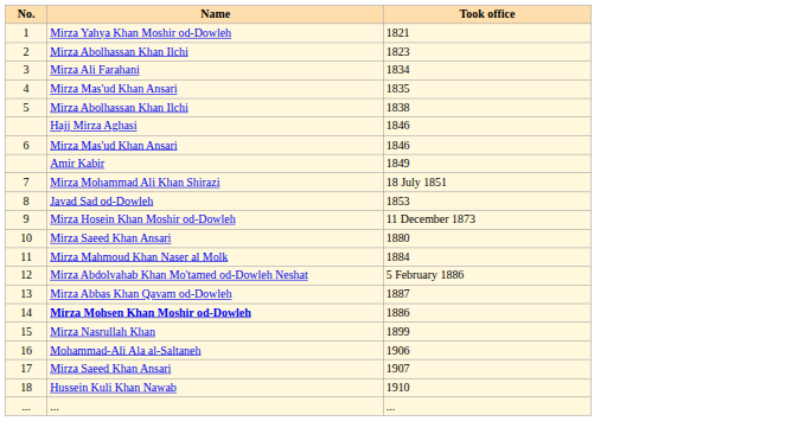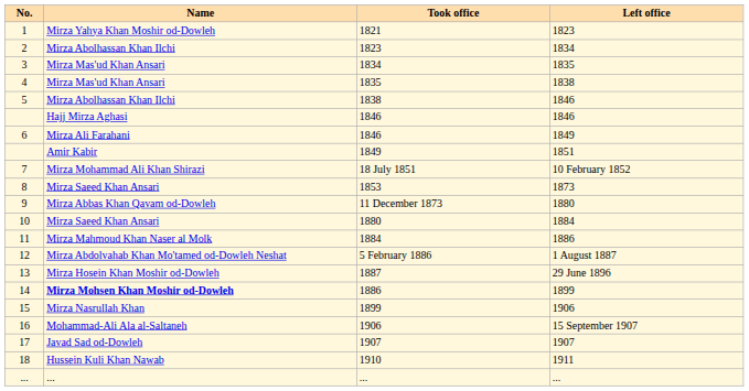+ column: Left office | 1823 | 1834 | 1835 | 1838 | 1846 | 1846 | 1849 | 1851 | 10 February 1852 | 1873 | 1880 | 1884 | 1886 | 1 August 1887 | 29 June 1896 | 1899 | 1906 | 15 September 1907 | 1907 | 1911 | ...
3 | Name: Mirza Ali Farahani -> Mirza Mas'ud Khan Ansari
6 | Name: Mirza Mas'ud Khan Ansari -> Mirza Ali Farahani
8 | Name: Javad Sad od-Dowleh -> Mirza Saeed Khan Ansari
9 | Name: Mirza Hosein Khan Moshir od-Dowleh -> Mirza Abbas Khan Qavam od-Dowleh
13 | Name: Mirza Abbas Khan Qavam od-Dowleh -> Mirza Hosein Khan Moshir od-Dowleh
17 | Name: Mirza Saeed Khan Ansari -> Javad Sad od-Dowleh
